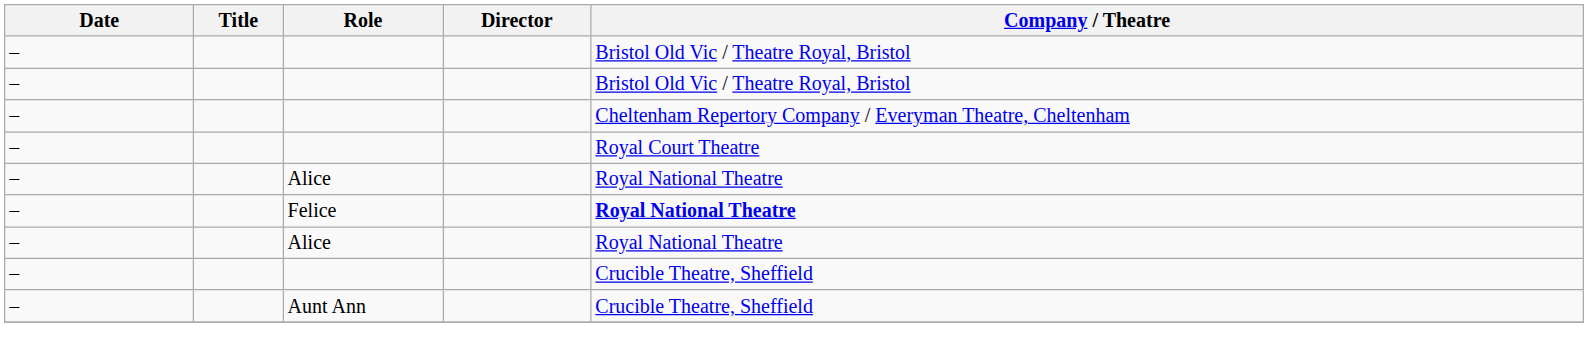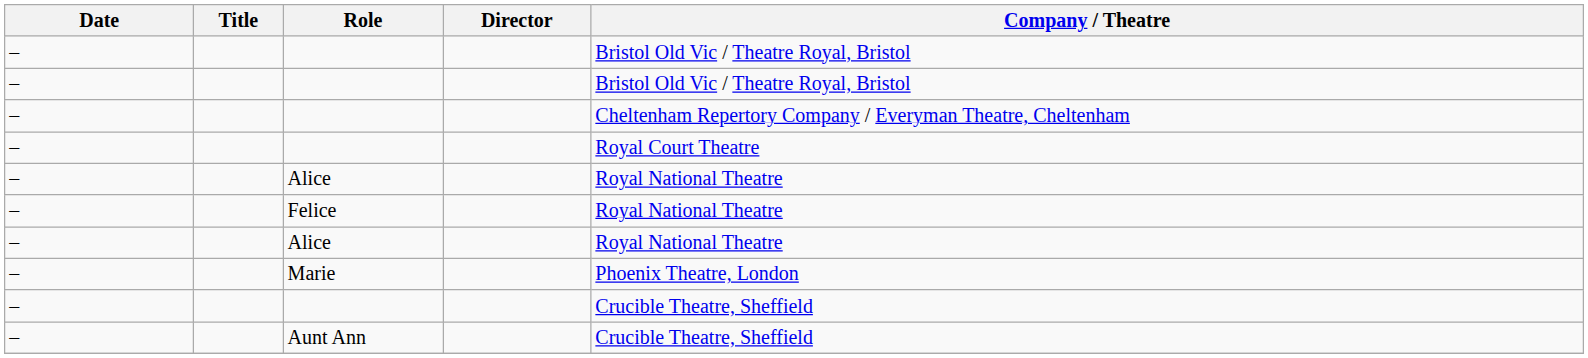Felice | Company / Theatre: bold -> normal
+ row: – | Marie | Phoenix Theatre, London
